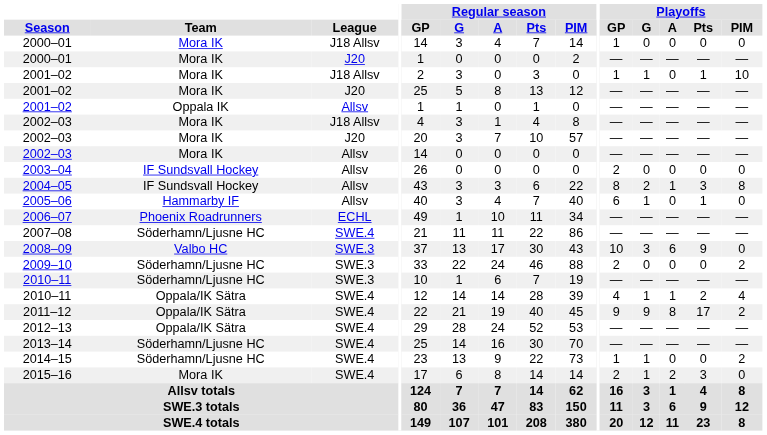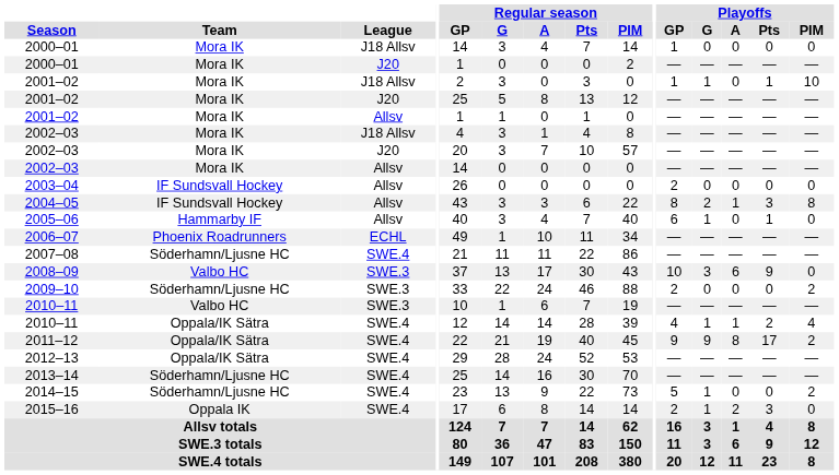2001–02 / Allsv | Team: Oppala IK -> Mora IK
2010–11 / SWE.3 | Team: Söderhamn/Ljusne HC -> Valbo HC
2014–15 | Playoffs / GP: 1 -> 5
2015–16 | Team: Mora IK -> Oppala IK
